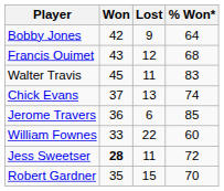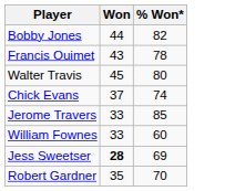- column: Lost | 9 | 12 | 11 | 13 | 6 | 22 | 11 | 15
Bobby Jones | Won: 42 -> 44
Bobby Jones | % Won*: 64 -> 82
Francis Ouimet | % Won*: 68 -> 78
Walter Travis | % Won*: 83 -> 80
Jerome Travers | Won: 36 -> 33
Jess Sweetser | % Won*: 72 -> 69
